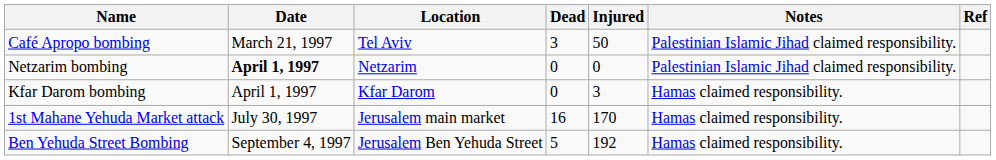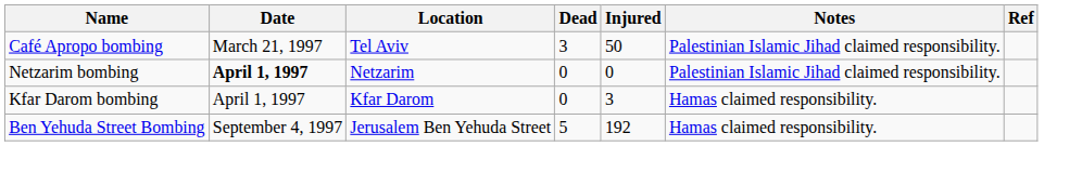- row: 1st Mahane Yehuda Market attack | July 30, 1997 | Jerusalem main market | 16 | 170 | Hamas claimed responsibility.
